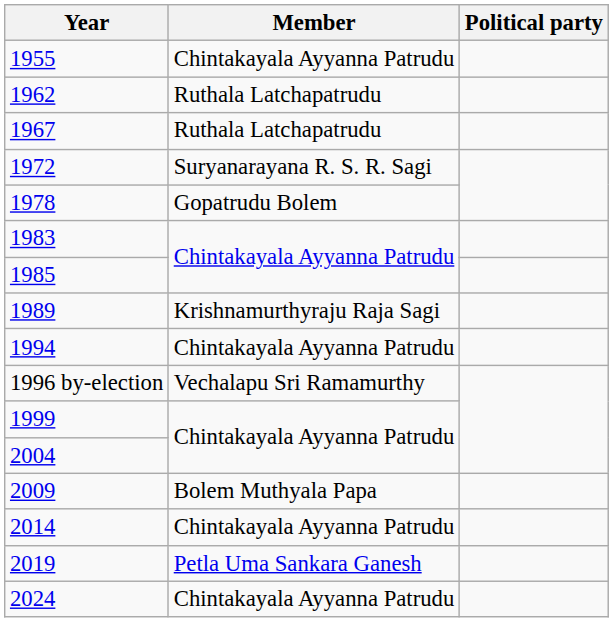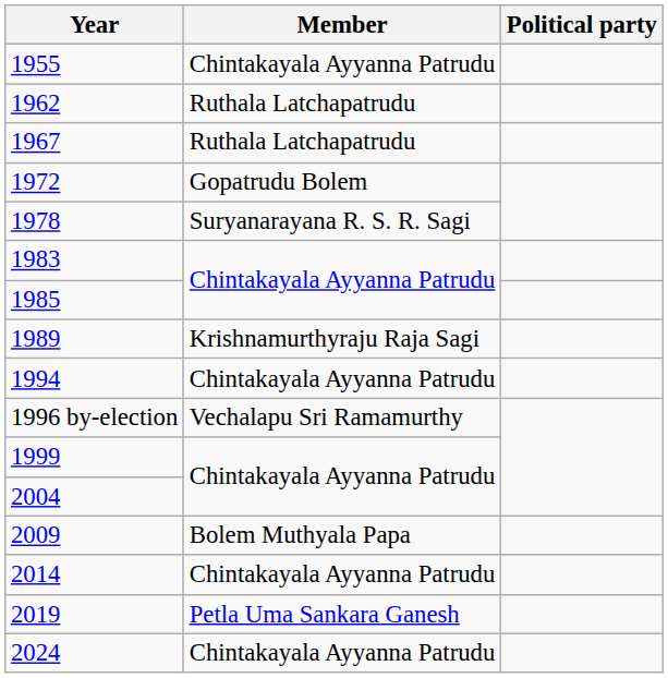1972 | Member: Suryanarayana R. S. R. Sagi -> Gopatrudu Bolem
1978 | Member: Gopatrudu Bolem -> Suryanarayana R. S. R. Sagi
